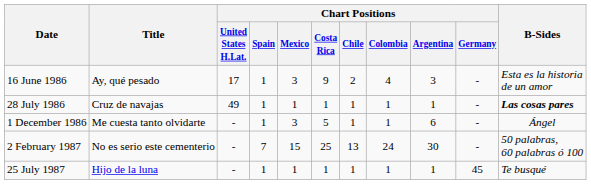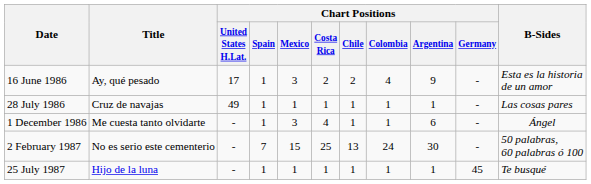16 June 1986 | Chart Positions / Costa Rica: 9 -> 2
16 June 1986 | Chart Positions / Argentina: 3 -> 9
28 July 1986 | B-Sides: bold -> normal
1 December 1986 | Chart Positions / Costa Rica: 5 -> 4
